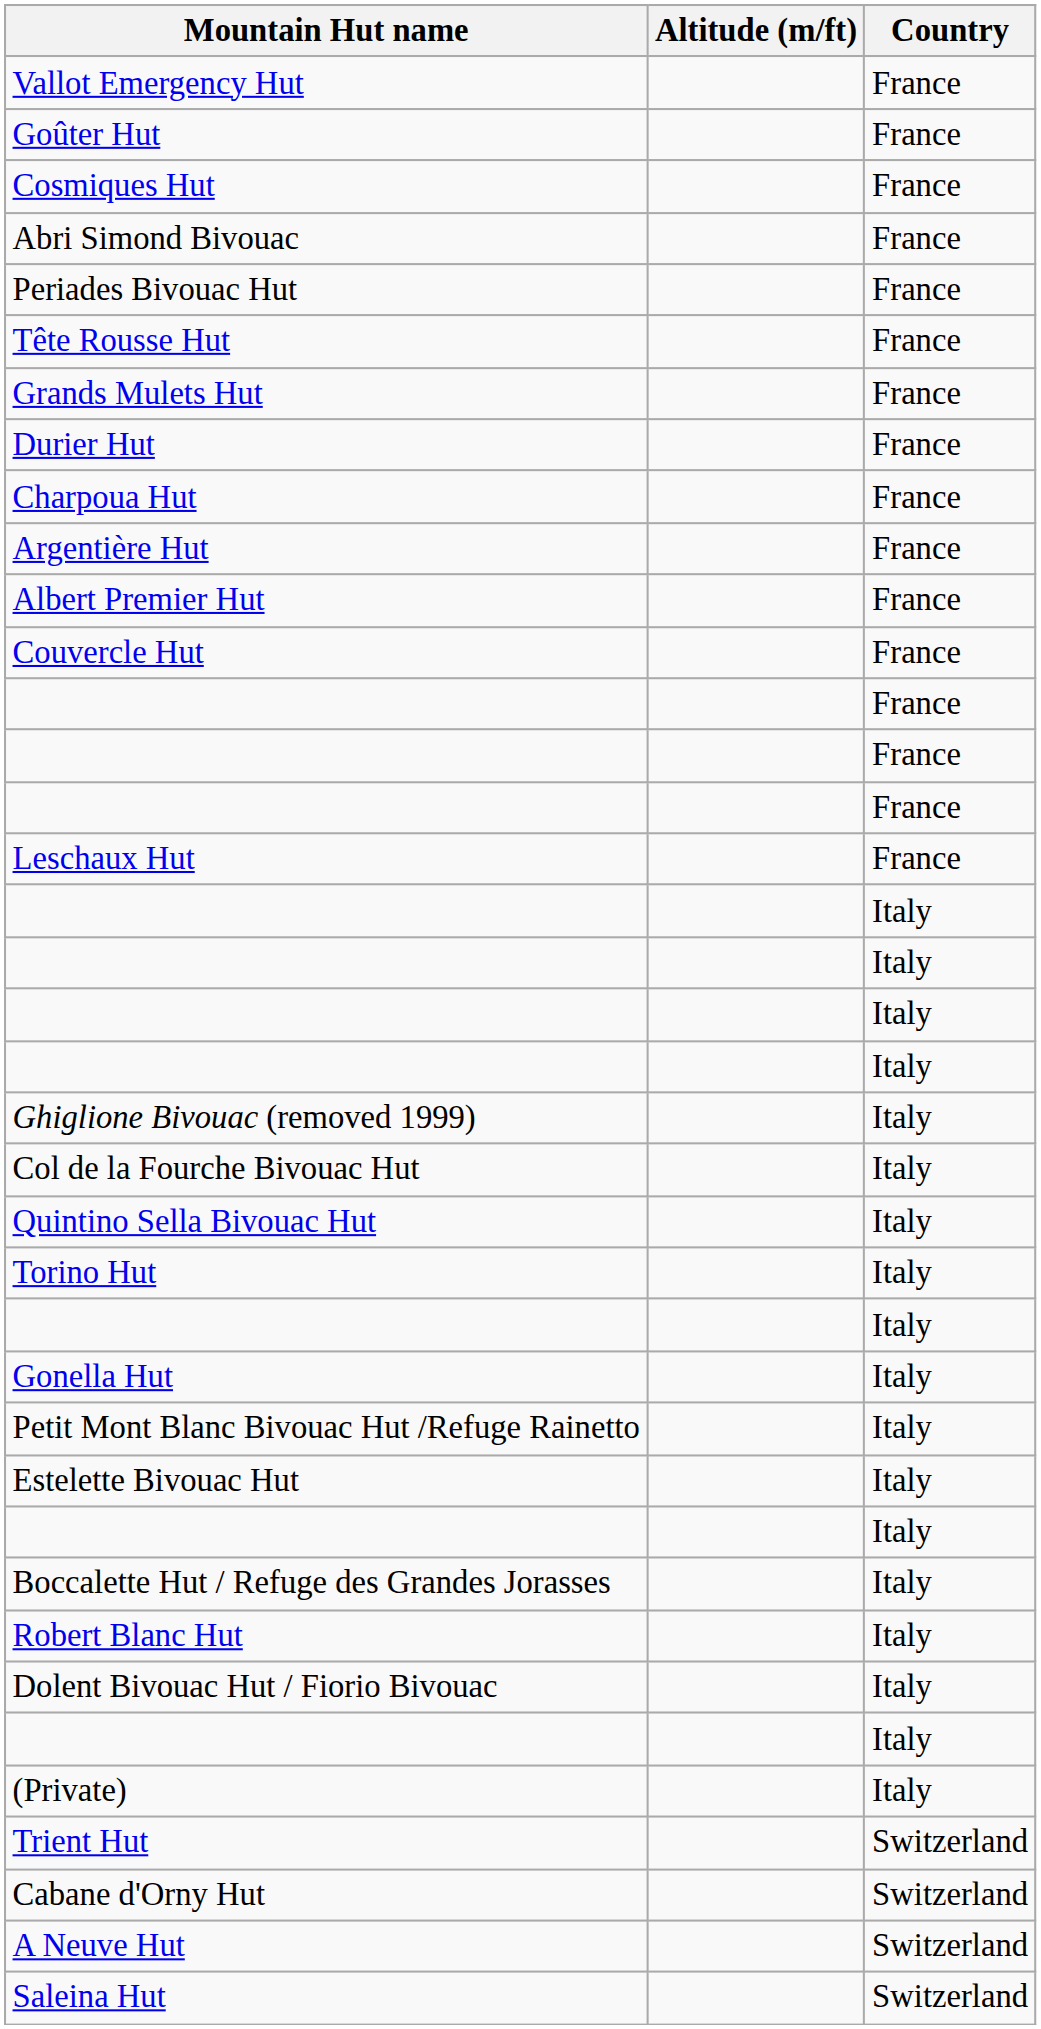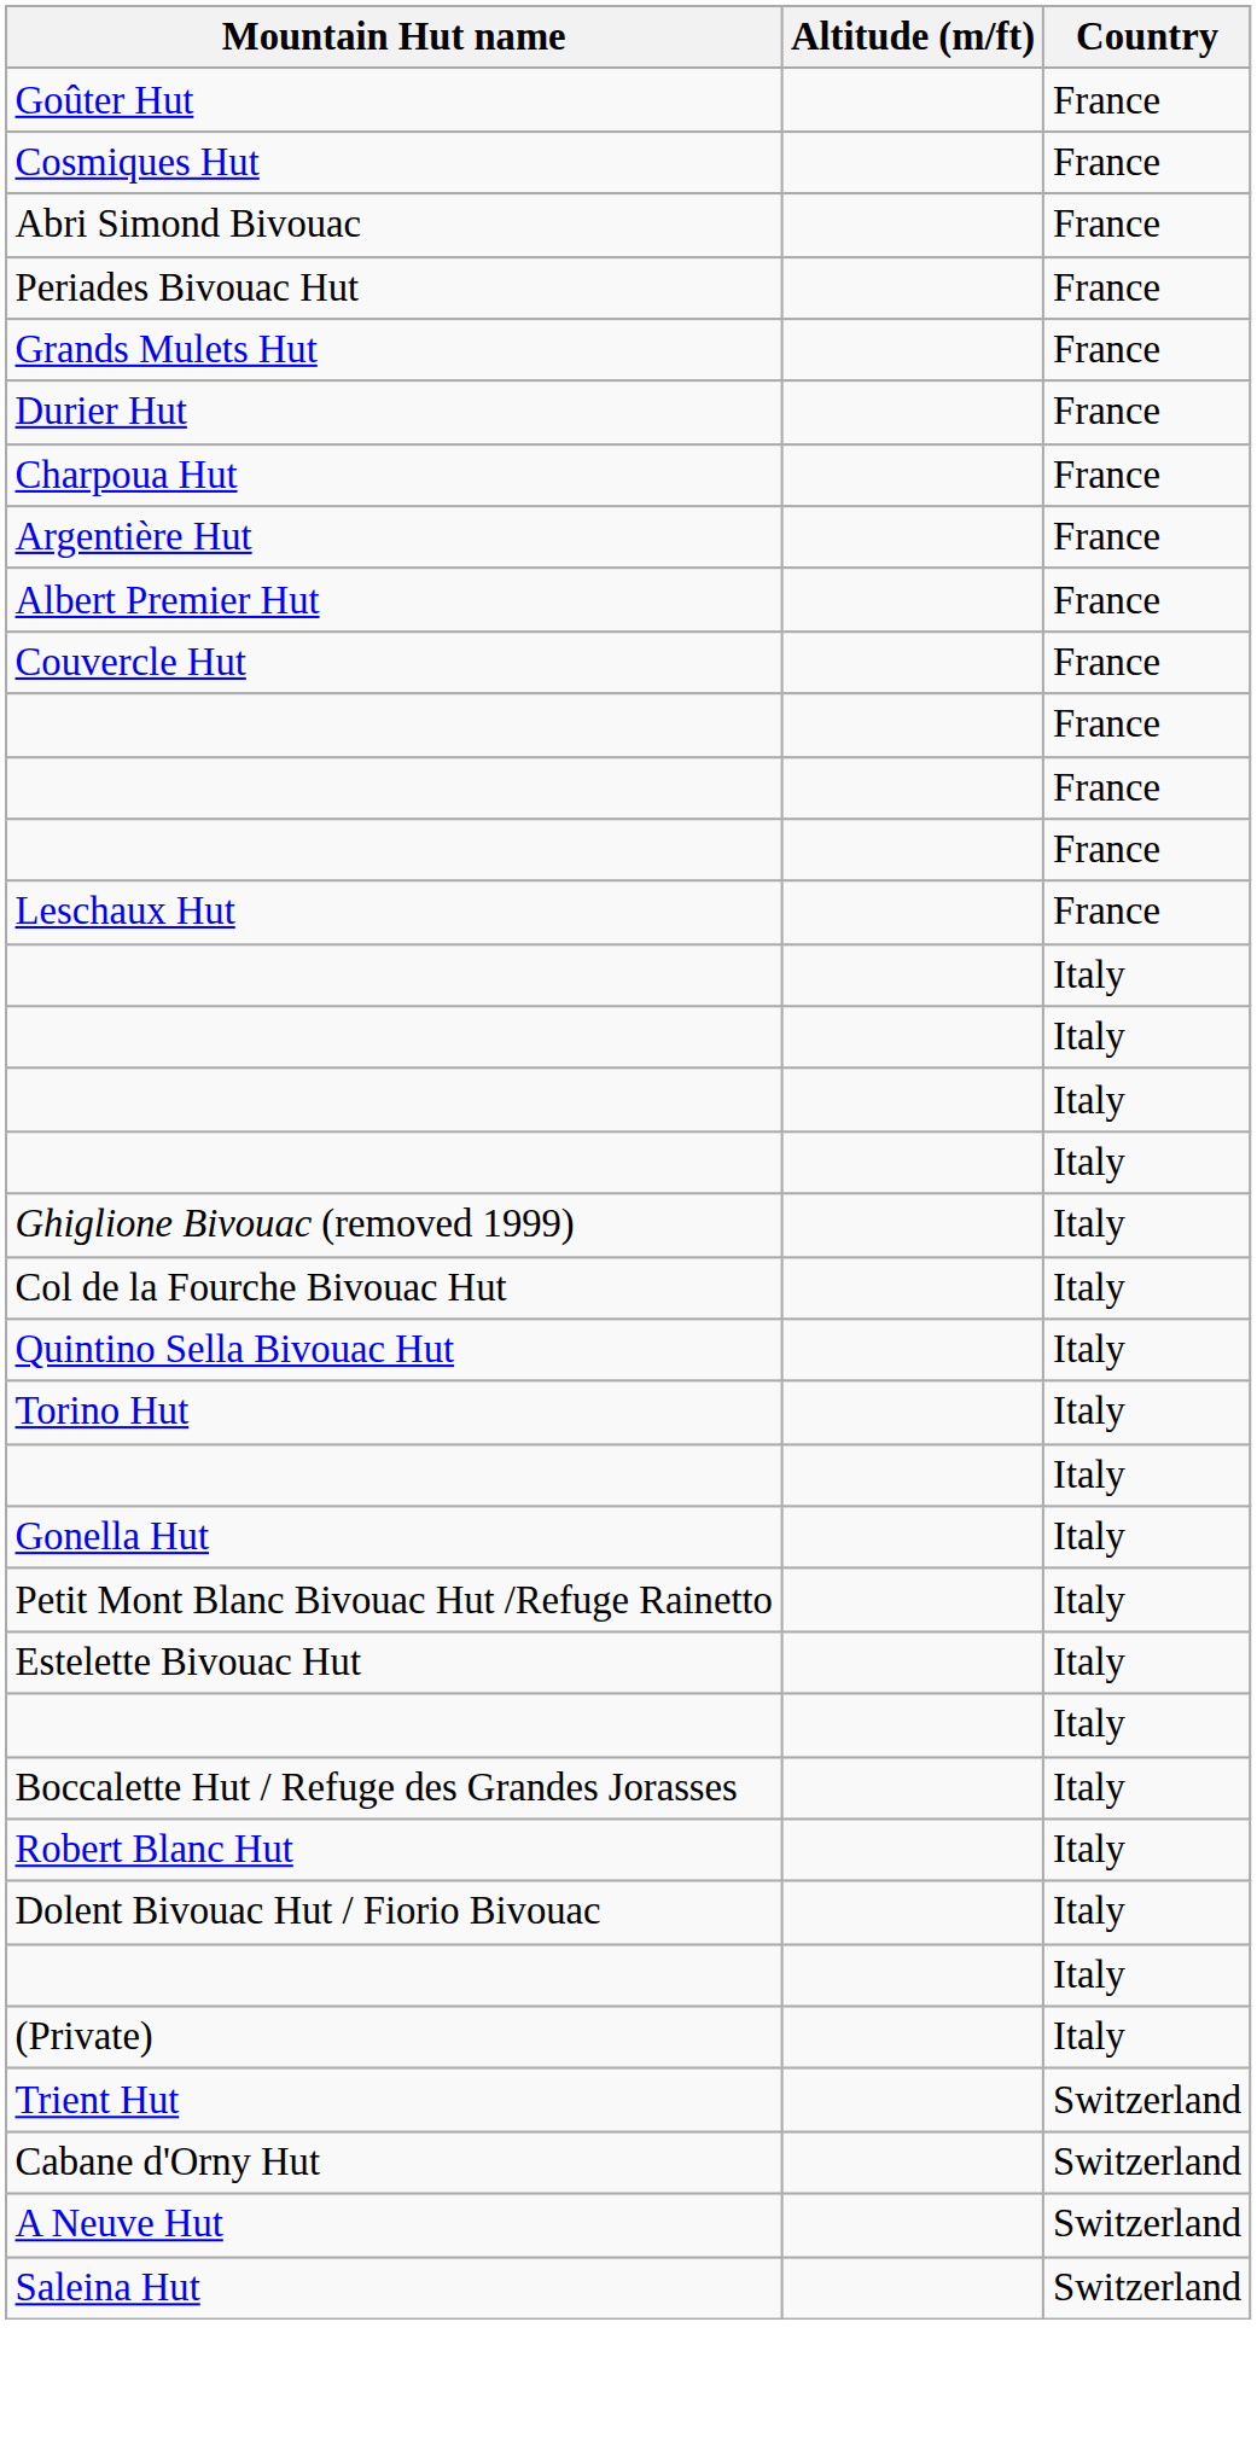- row: Vallot Emergency Hut | France
- row: Tête Rousse Hut | France
